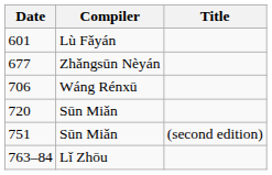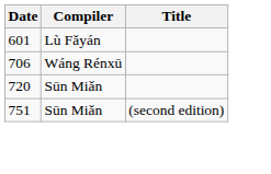- row: 677 | Zhǎngsūn Nèyán
- row: 763–84 | Lǐ Zhōu
